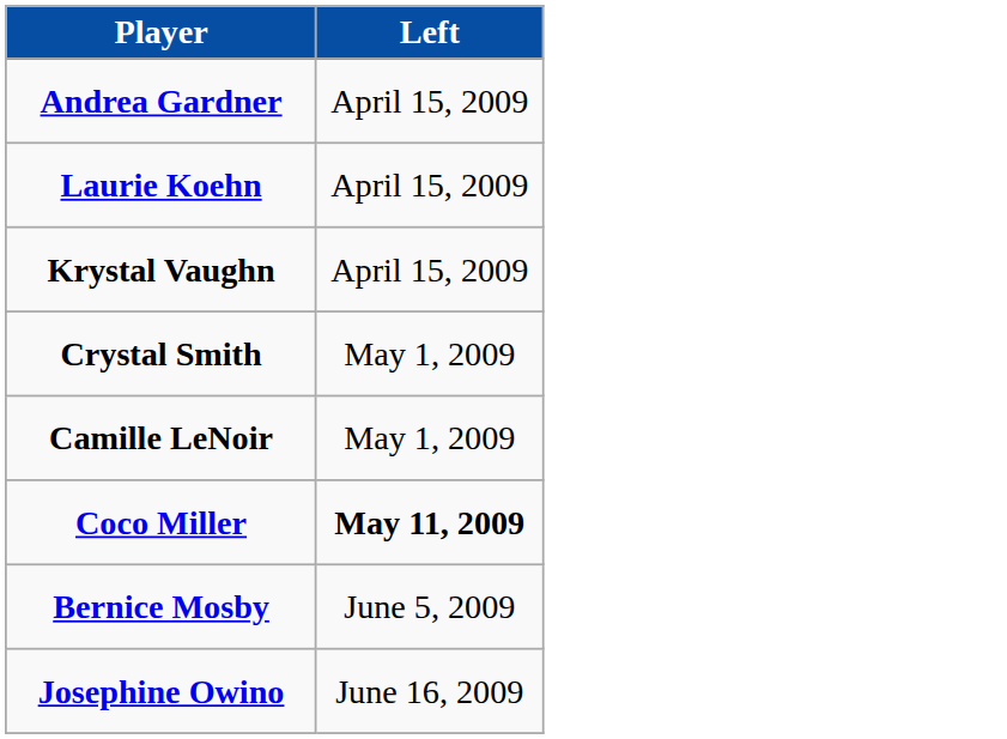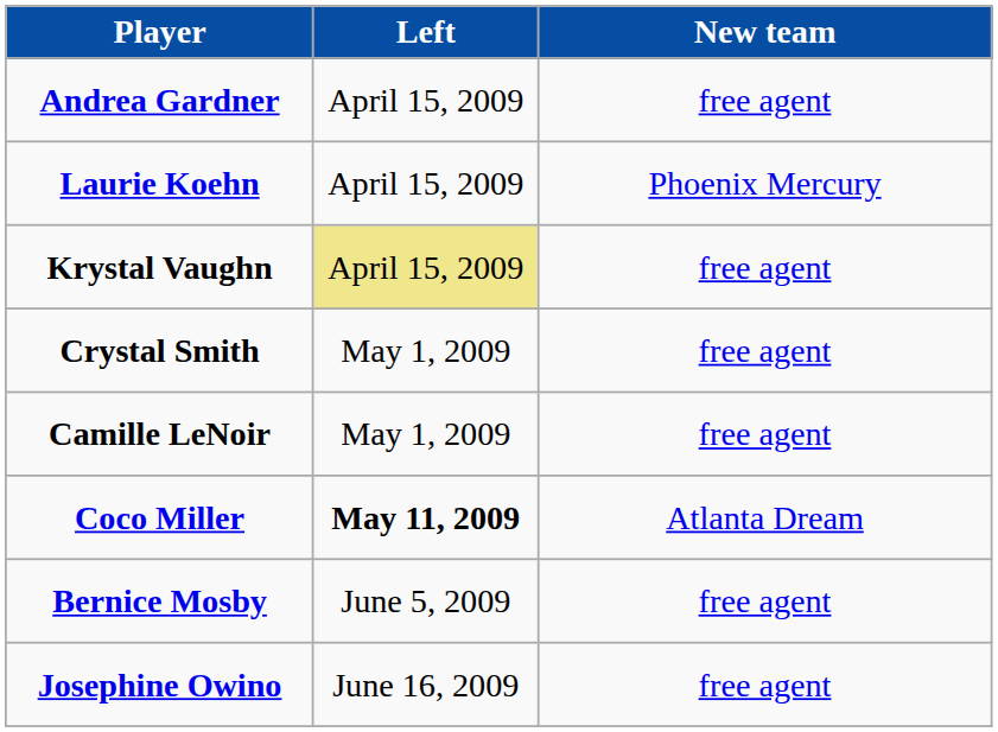+ column: New team | free agent | Phoenix Mercury | free agent | free agent | free agent | Atlanta Dream | free agent | free agent
Krystal Vaughn | Left: no background -> khaki background
